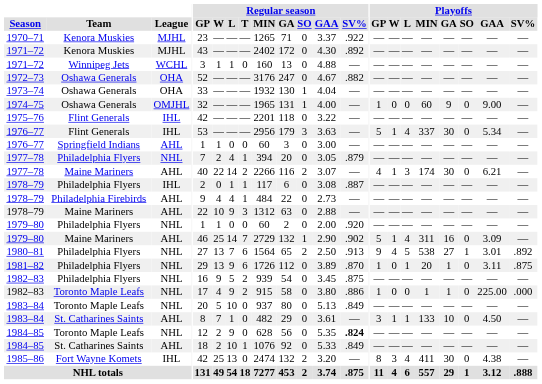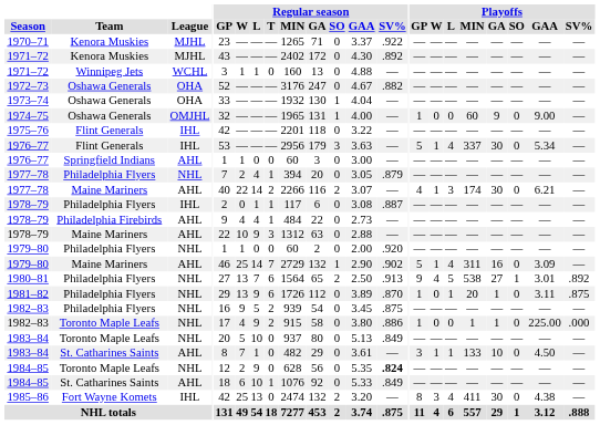1984–85 / St. Catharines Saints | Regular season / W: 2 -> 6
